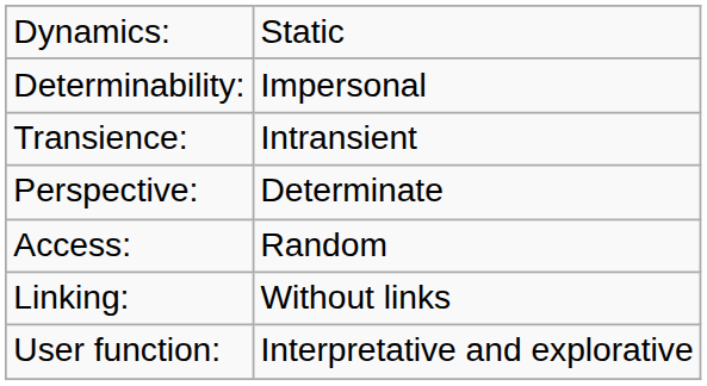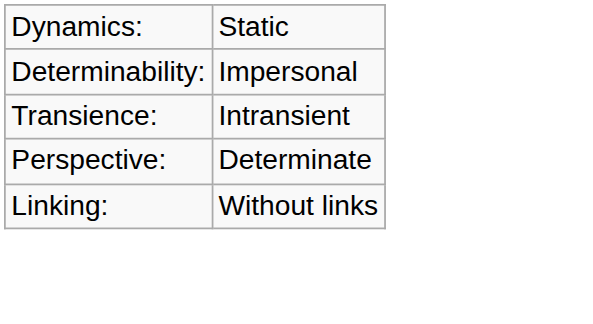- row: Access: | Random
- row: User function: | Interpretative and explorative
